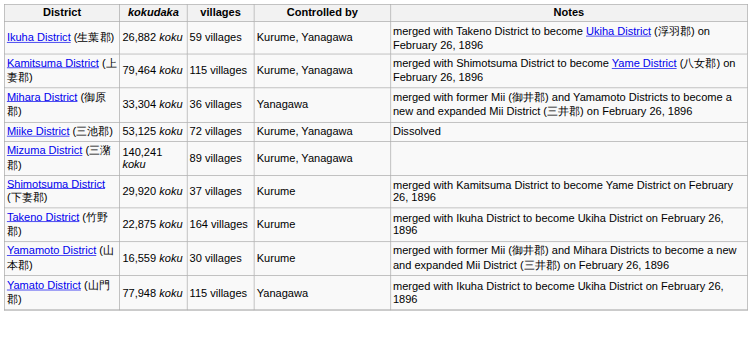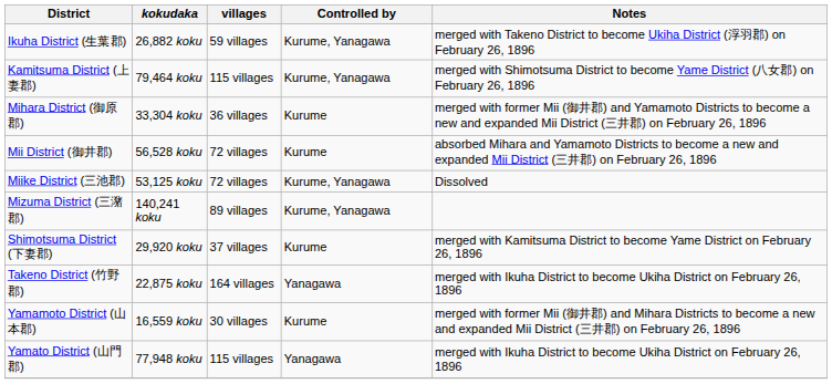Mihara District (御原郡) | Controlled by: Yanagawa -> Kurume
+ row: Mii District (御井郡) | 56,528 koku | 72 villages | Kurume | absorbed Mihara and Yamamoto Districts to become a new and expanded Mii District (三井郡) on February 26, 1896
Takeno District (竹野郡) | Controlled by: Kurume -> Yanagawa
